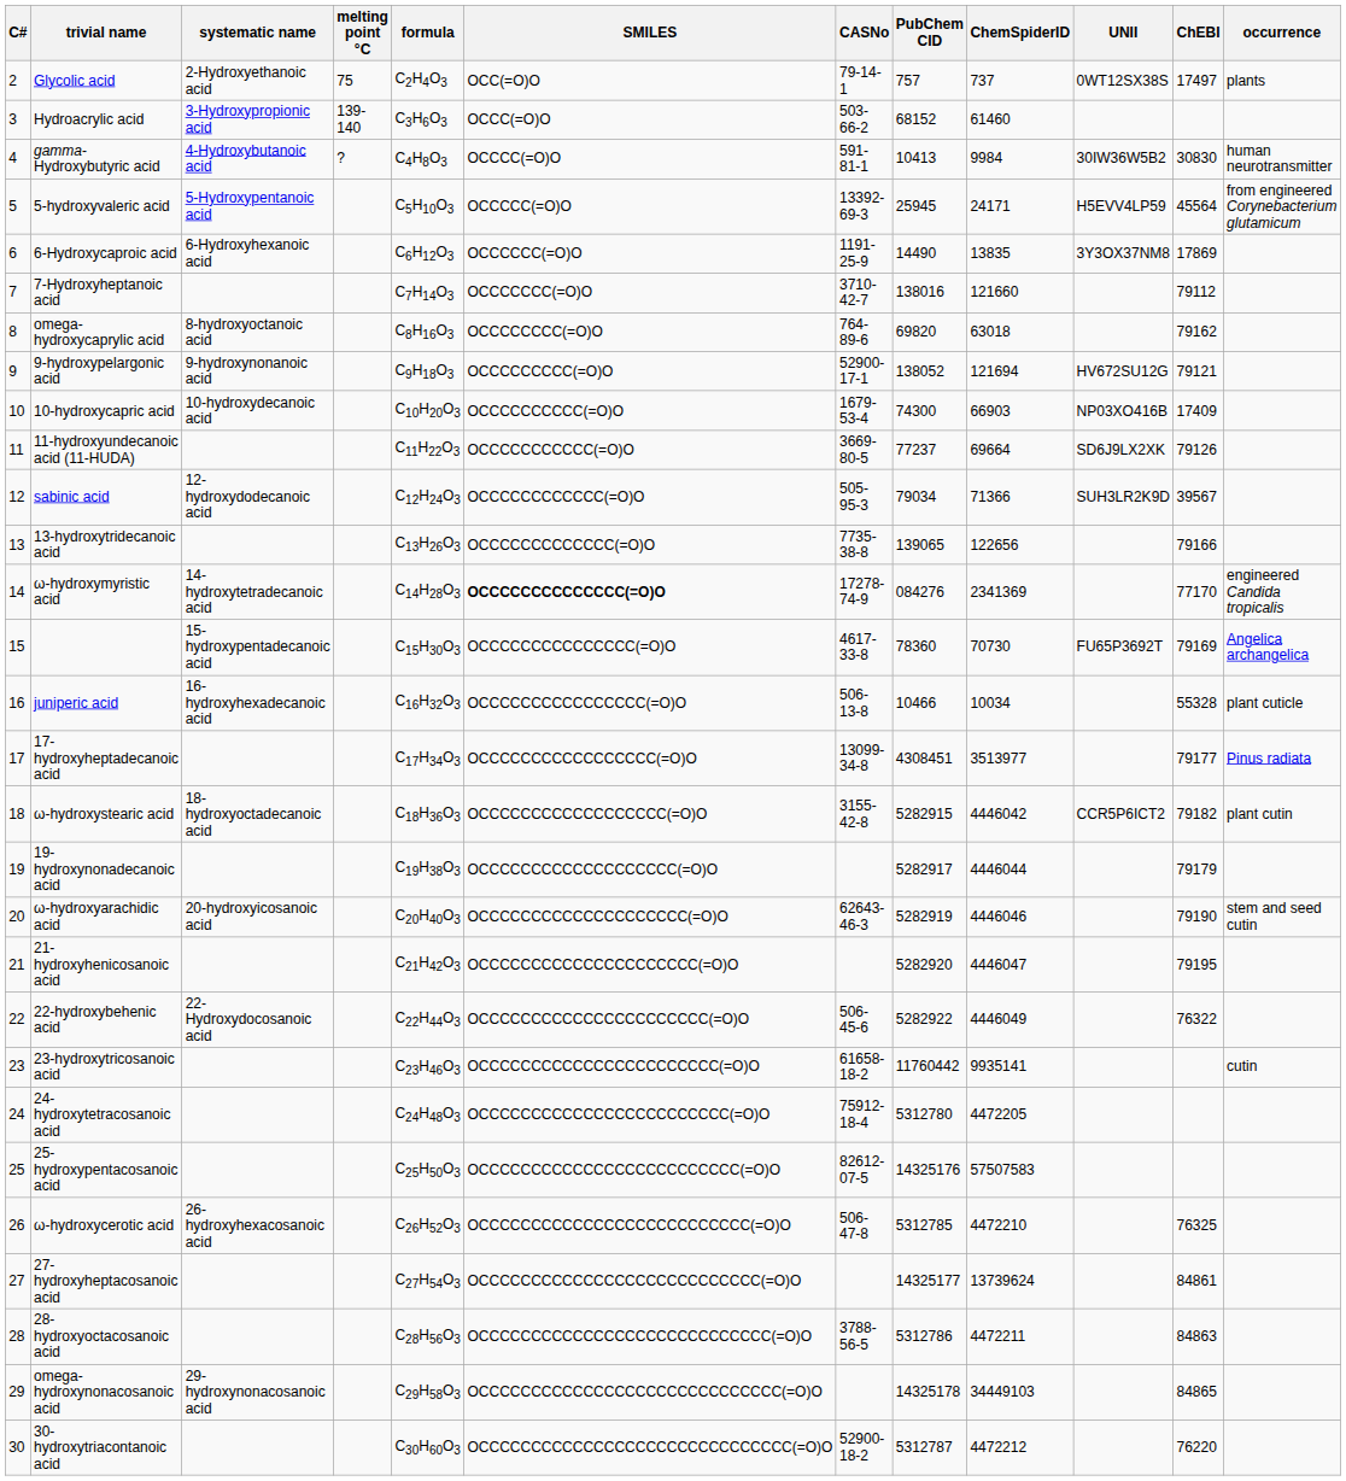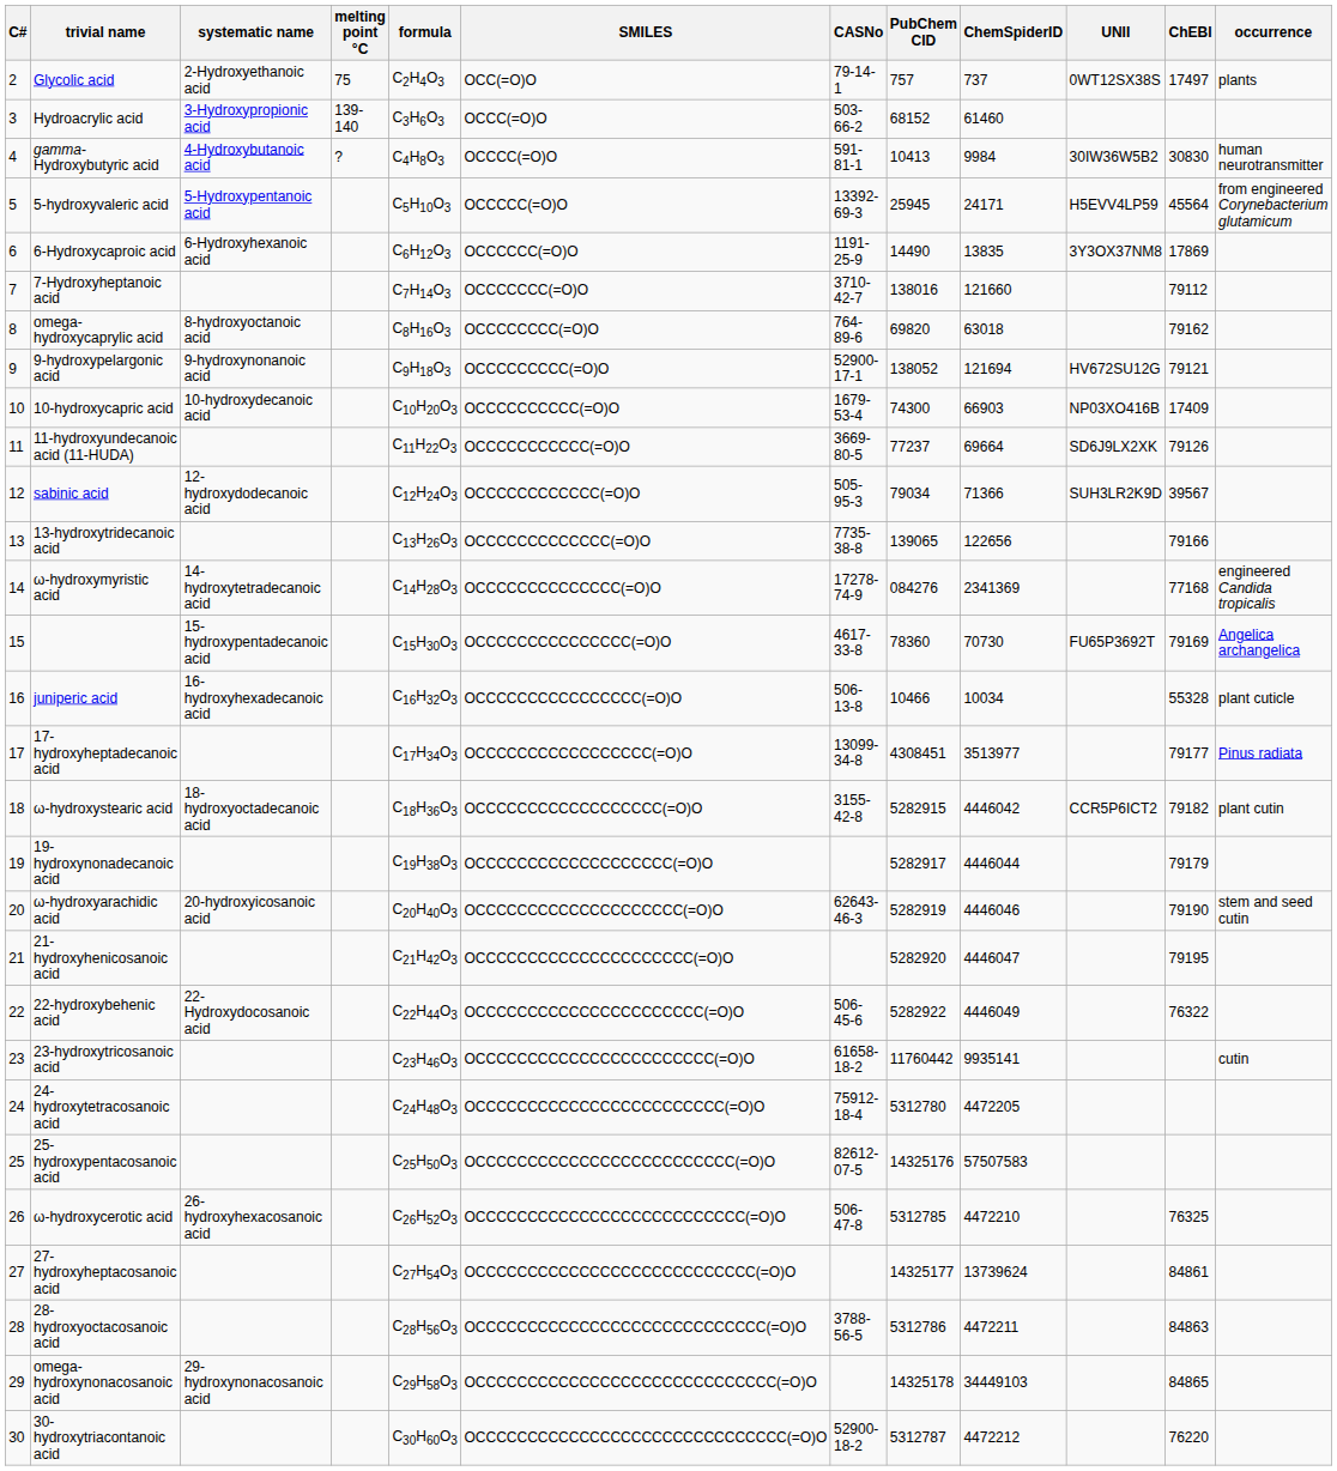ω-hydroxymyristic acid | SMILES: bold -> normal
ω-hydroxymyristic acid | ChEBI: 77170 -> 77168
